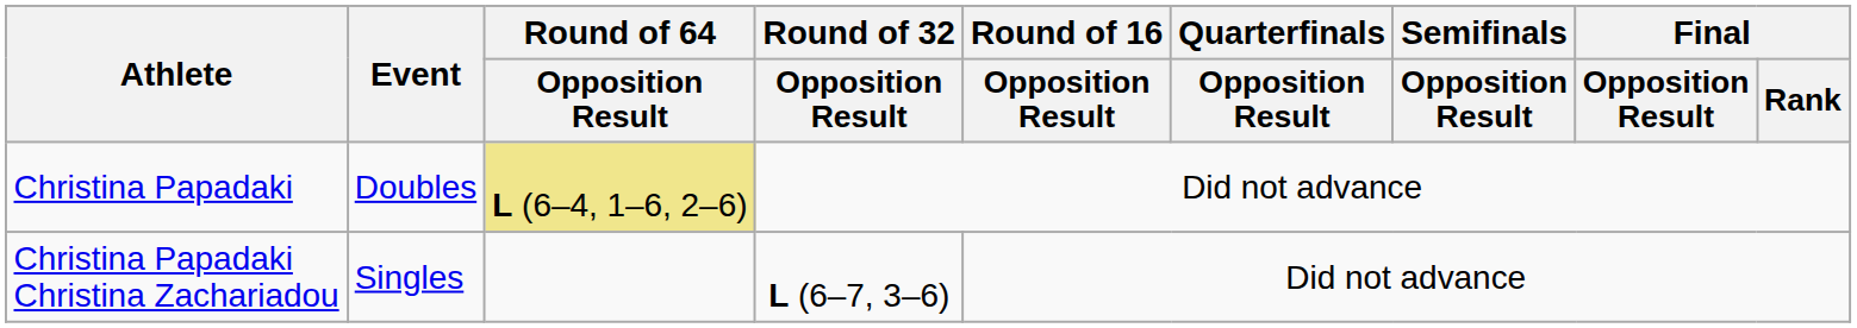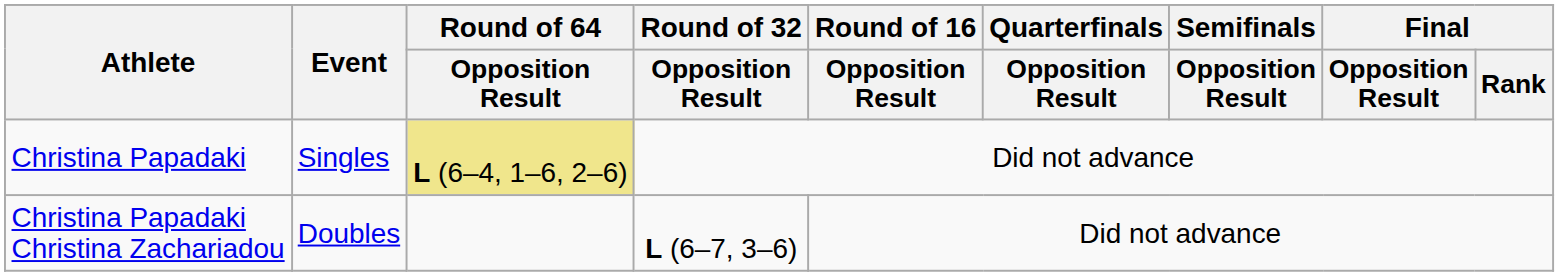Christina Papadaki | Event: Doubles -> Singles
Christina Papadaki Christina Zachariadou | Event: Singles -> Doubles
